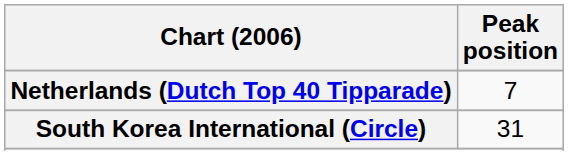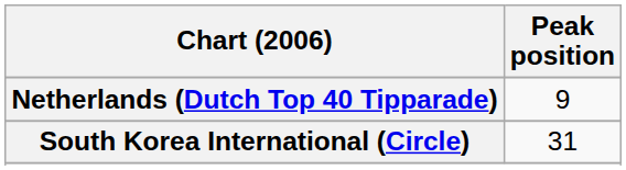Netherlands (Dutch Top 40 Tipparade) | Peak position: 7 -> 9
